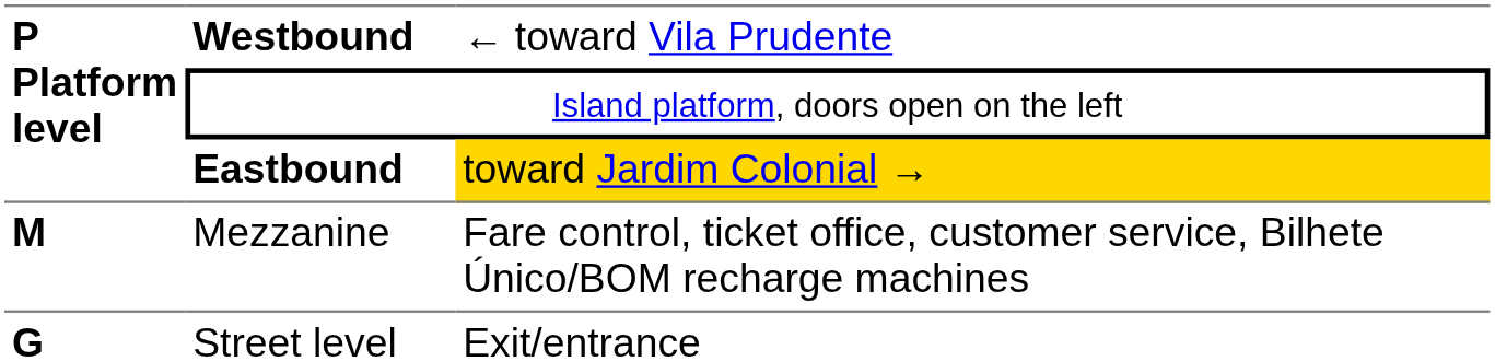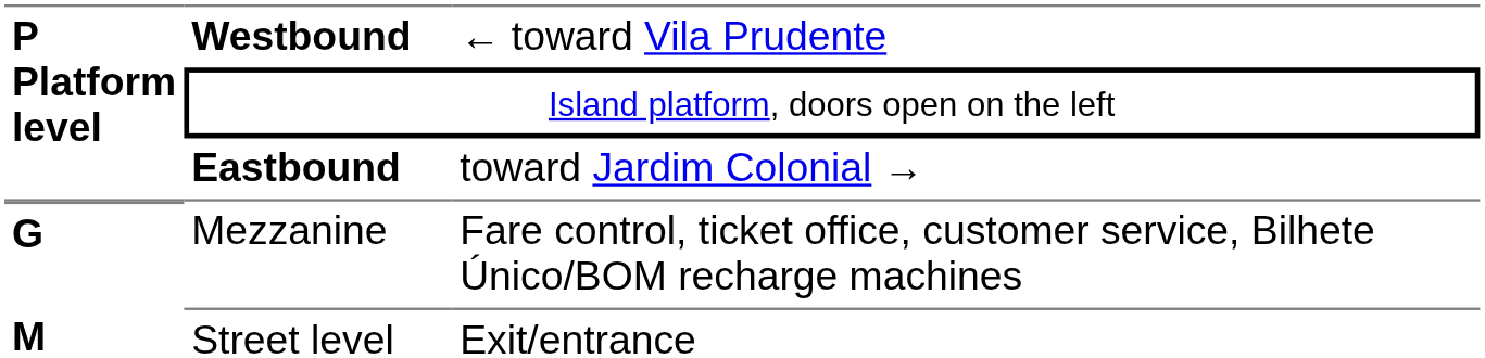Eastbound | column 3: gold background -> no background
Mezzanine | P Platform level: M -> G
Street level | P Platform level: G -> M
